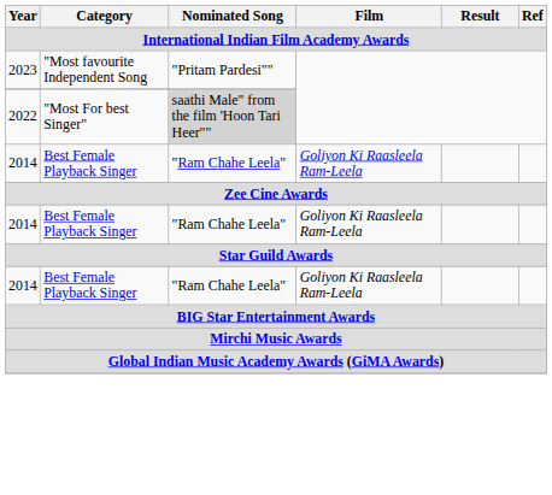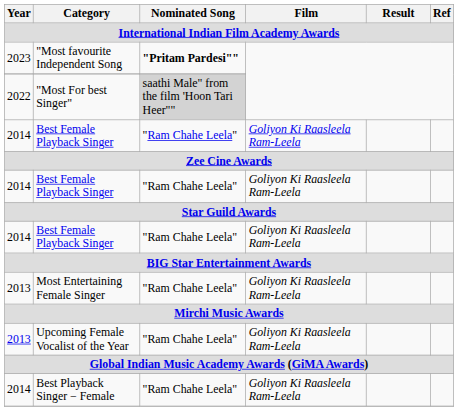"Most favourite Independent Song | Nominated Song: normal -> bold
+ row: 2013 | Most Entertaining Female Singer | "Ram Chahe Leela" | Goliyon Ki Raasleela Ram-Leela
+ row: 2013 | Upcoming Female Vocalist of the Year | "Ram Chahe Leela" | Goliyon Ki Raasleela Ram-Leela
+ row: 2014 | Best Playback Singer − Female | "Ram Chahe Leela" | Goliyon Ki Raasleela Ram-Leela
